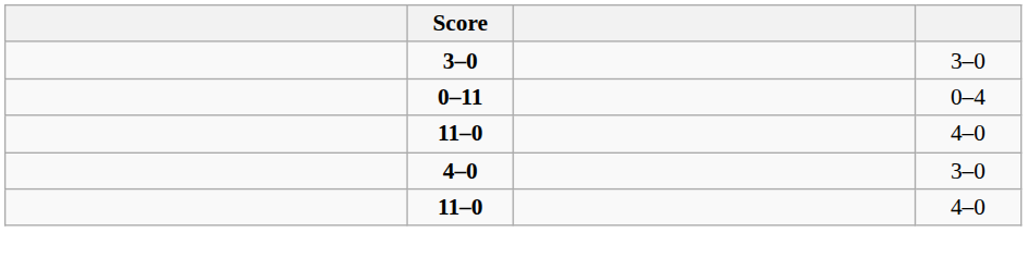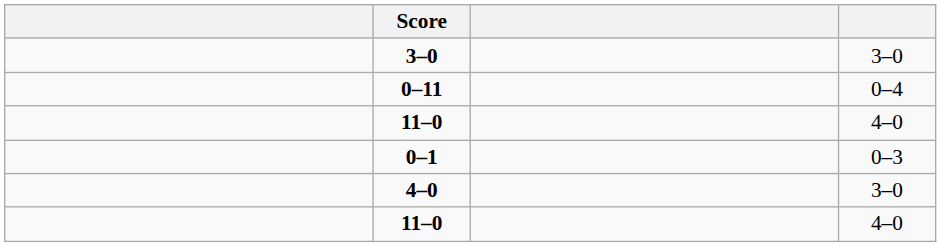+ row: 0–1 | 0–3
